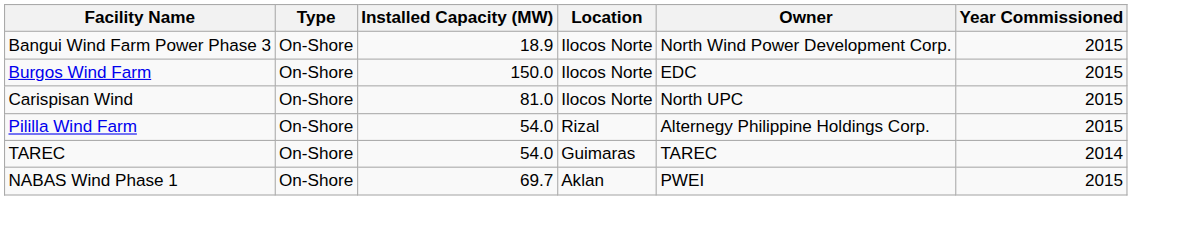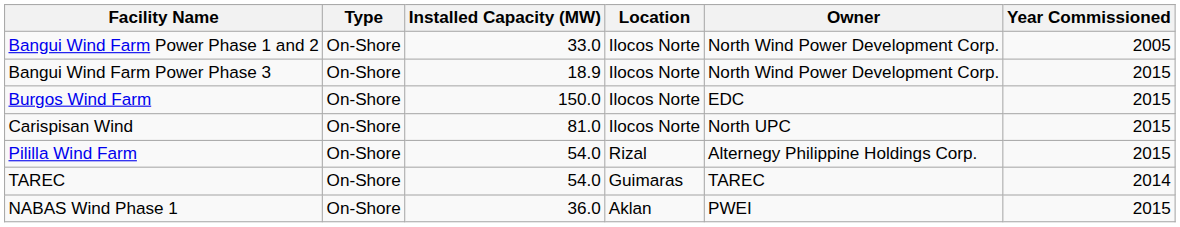+ row: Bangui Wind Farm Power Phase 1 and 2 | On-Shore | 33.0 | Ilocos Norte | North Wind Power Development Corp. | 2005
NABAS Wind Phase 1 | Installed Capacity (MW): 69.7 -> 36.0
